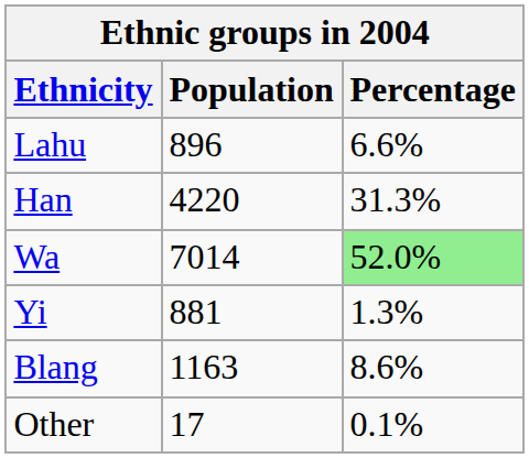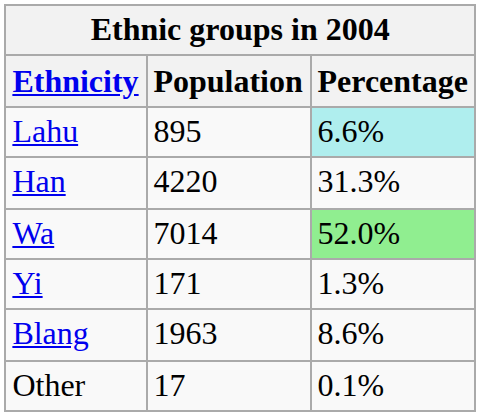Lahu | Population: 896 -> 895
Lahu | Percentage: no background -> paleturquoise background
Yi | Population: 881 -> 171
Blang | Population: 1163 -> 1963
